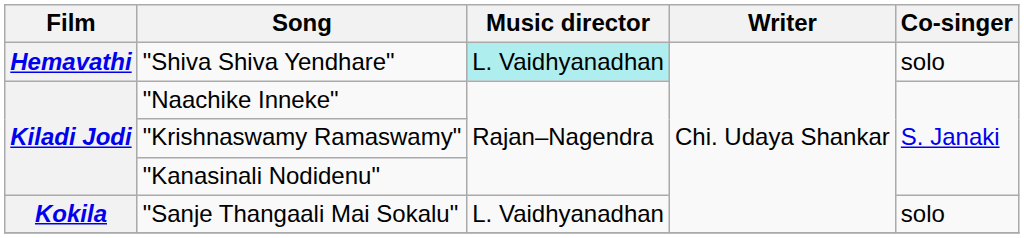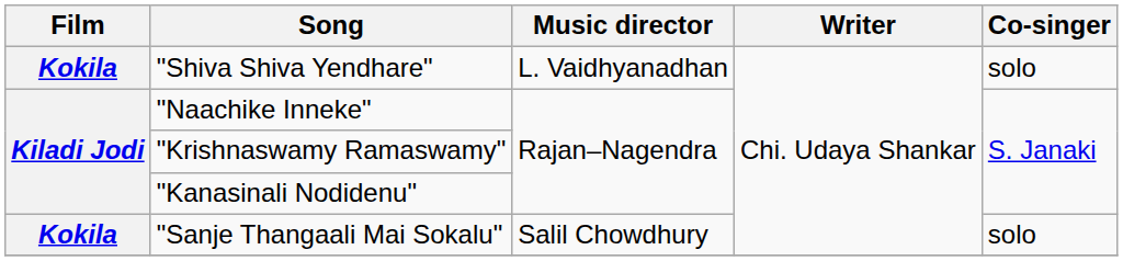"Shiva Shiva Yendhare" | Film: Hemavathi -> Kokila
"Shiva Shiva Yendhare" | Music director: paleturquoise background -> no background
"Sanje Thangaali Mai Sokalu" | Music director: L. Vaidhyanadhan -> Salil Chowdhury
